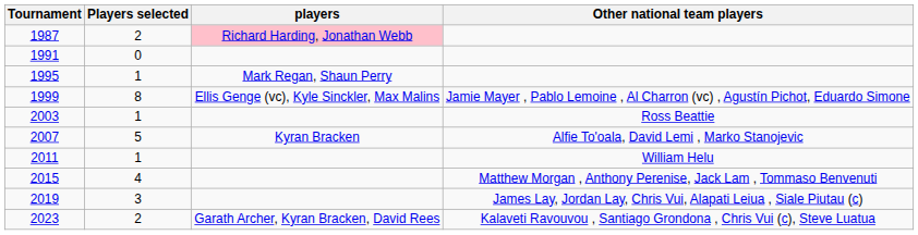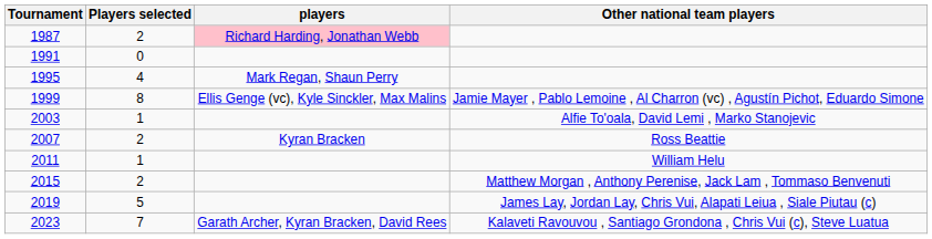1995 | Players selected: 1 -> 4
2003 | Other national team players: Ross Beattie -> Alfie To'oala, David Lemi , Marko Stanojevic
2007 | Players selected: 5 -> 2
2007 | Other national team players: Alfie To'oala, David Lemi , Marko Stanojevic -> Ross Beattie
2015 | Players selected: 4 -> 2
2019 | Players selected: 3 -> 5
2023 | Players selected: 2 -> 7
